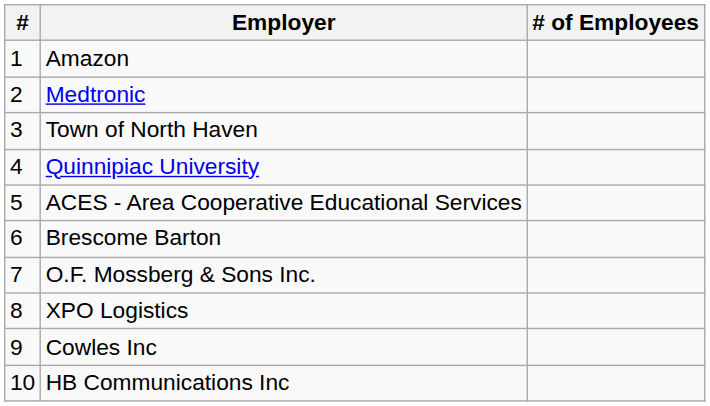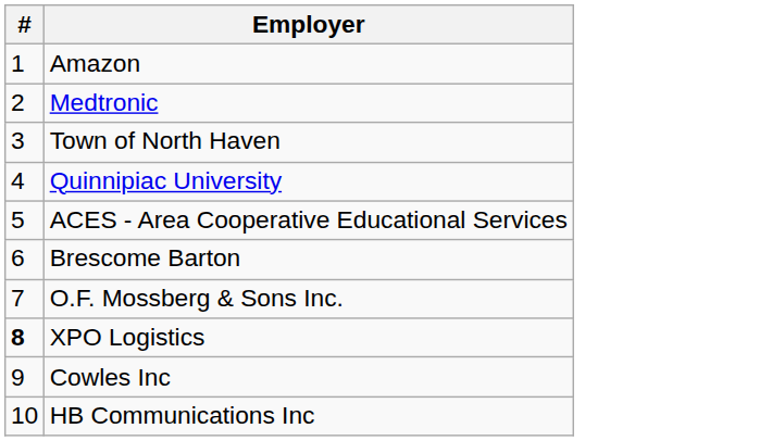- column: # of Employees
XPO Logistics | #: normal -> bold
